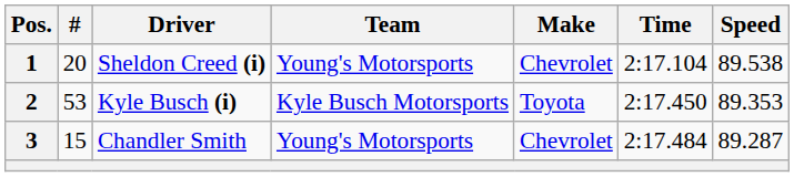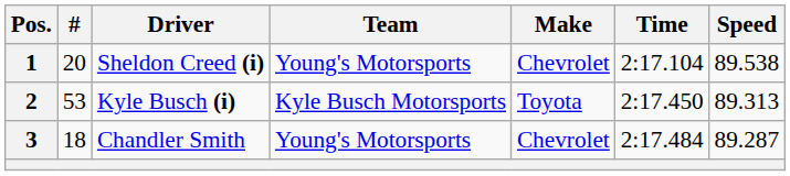2 | Speed: 89.353 -> 89.313
3 | #: 15 -> 18
